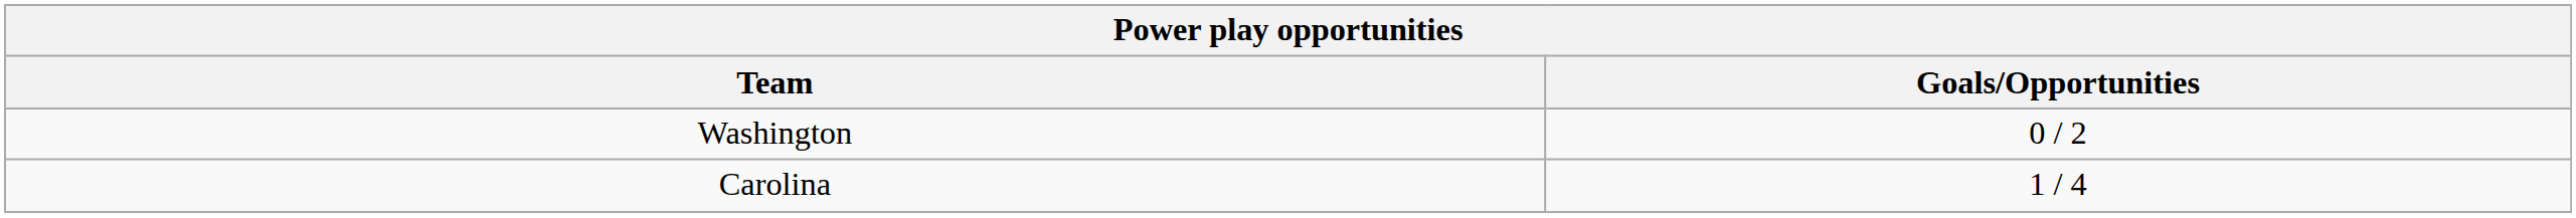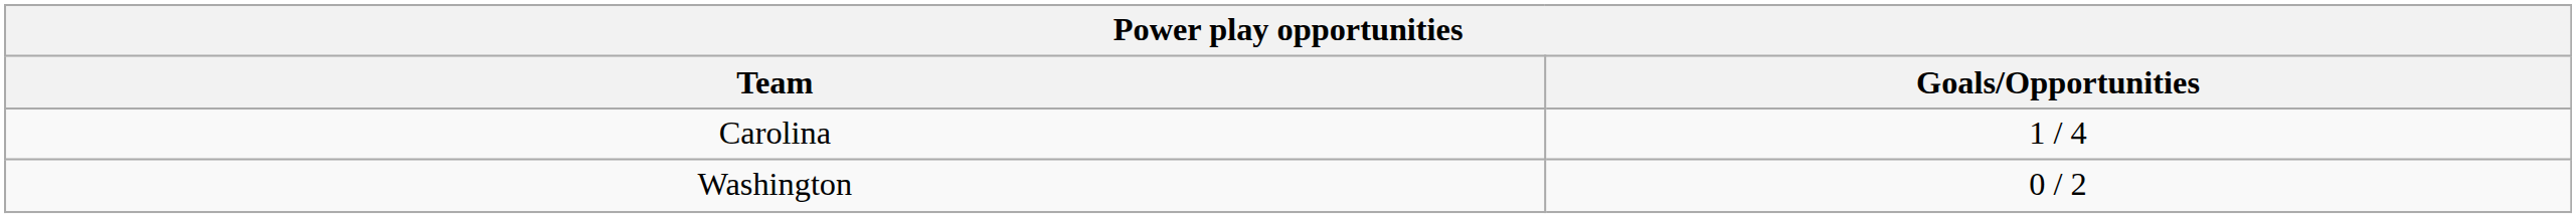rows swapped: Washington <-> Carolina
